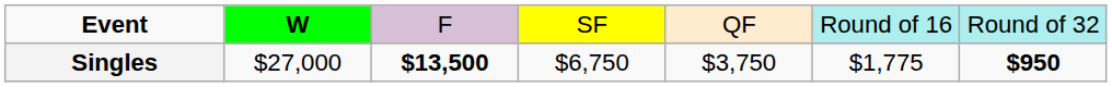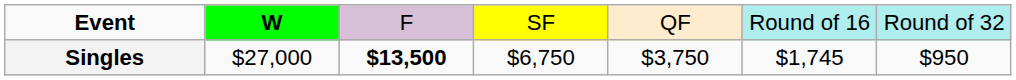Singles | column 6: $1,775 -> $1,745
Singles | column 7: bold -> normal
